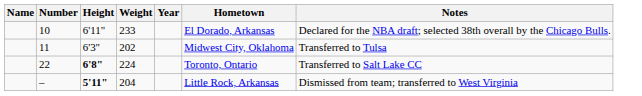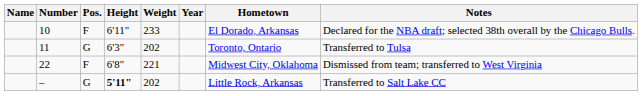+ column: Pos. | F | G | F | G
11 | Hometown: Midwest City, Oklahoma -> Toronto, Ontario
22 | Height: bold -> normal
22 | Weight: 224 -> 221
22 | Hometown: Toronto, Ontario -> Midwest City, Oklahoma
22 | Notes: Transferred to Salt Lake CC -> Dismissed from team; transferred to West Virginia
– | Weight: 204 -> 202
– | Notes: Dismissed from team; transferred to West Virginia -> Transferred to Salt Lake CC
